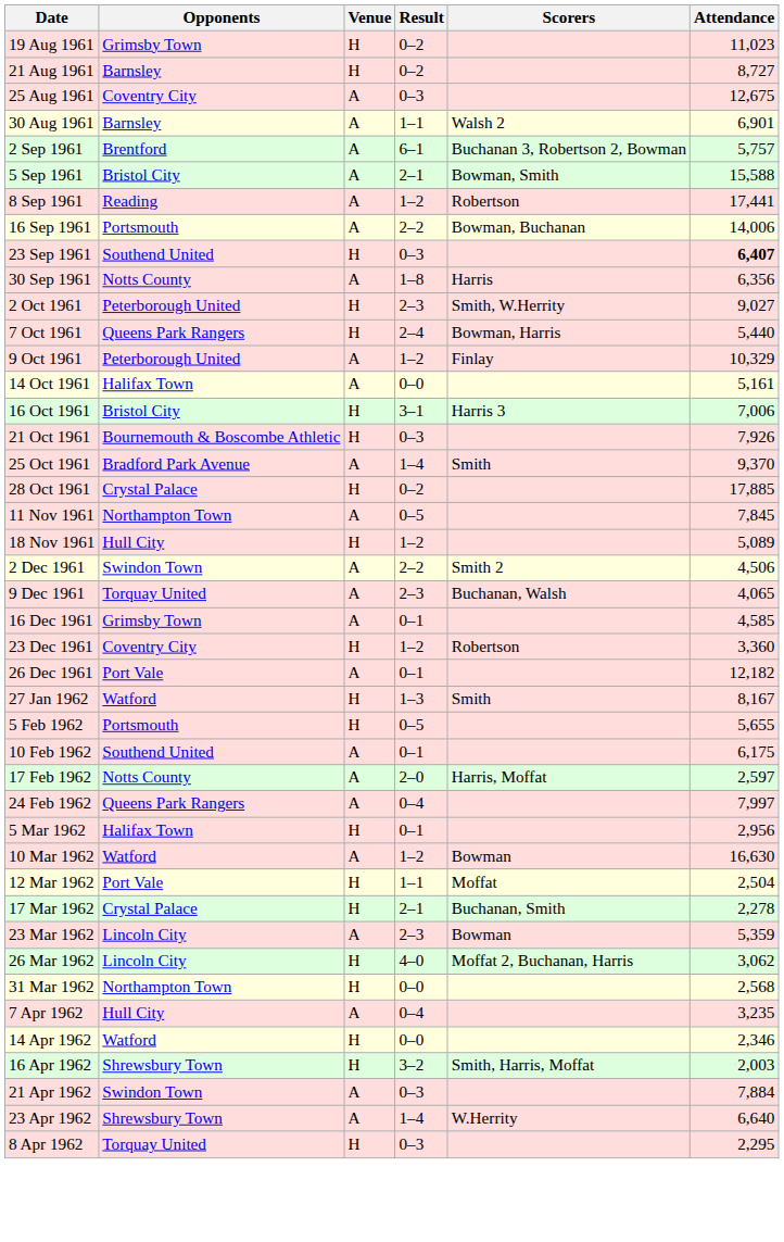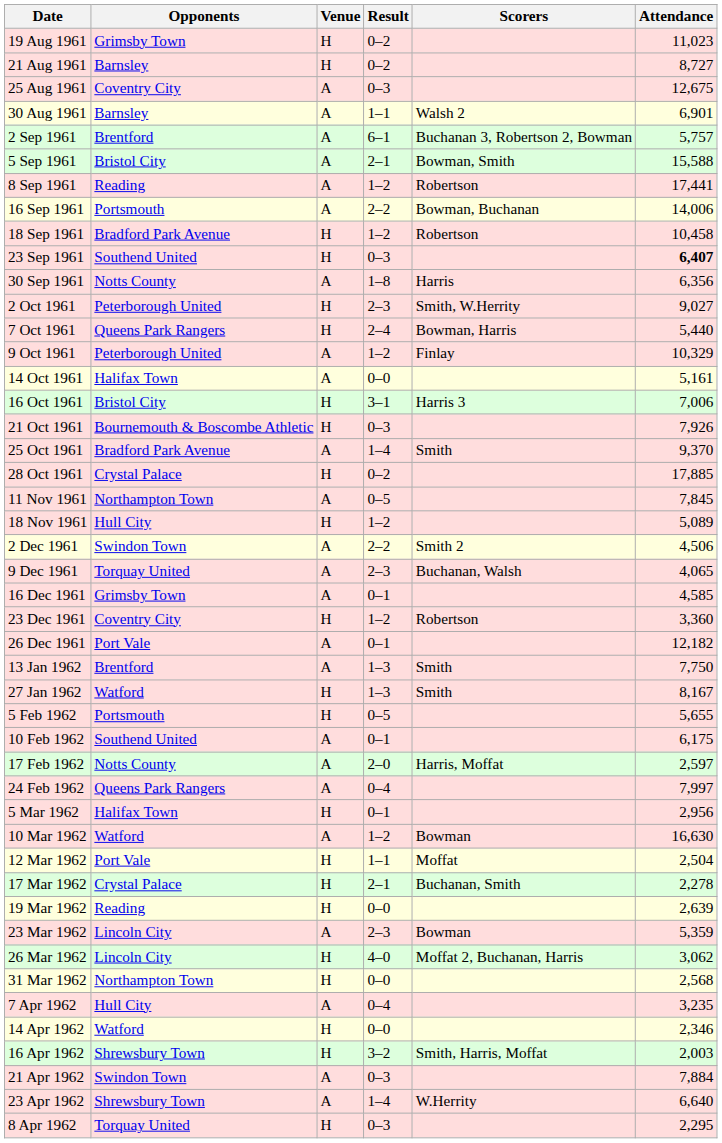+ row: 18 Sep 1961 | Bradford Park Avenue | H | 1–2 | Robertson | 10,458
+ row: 13 Jan 1962 | Brentford | A | 1–3 | Smith | 7,750
+ row: 19 Mar 1962 | Reading | H | 0–0 | 2,639
